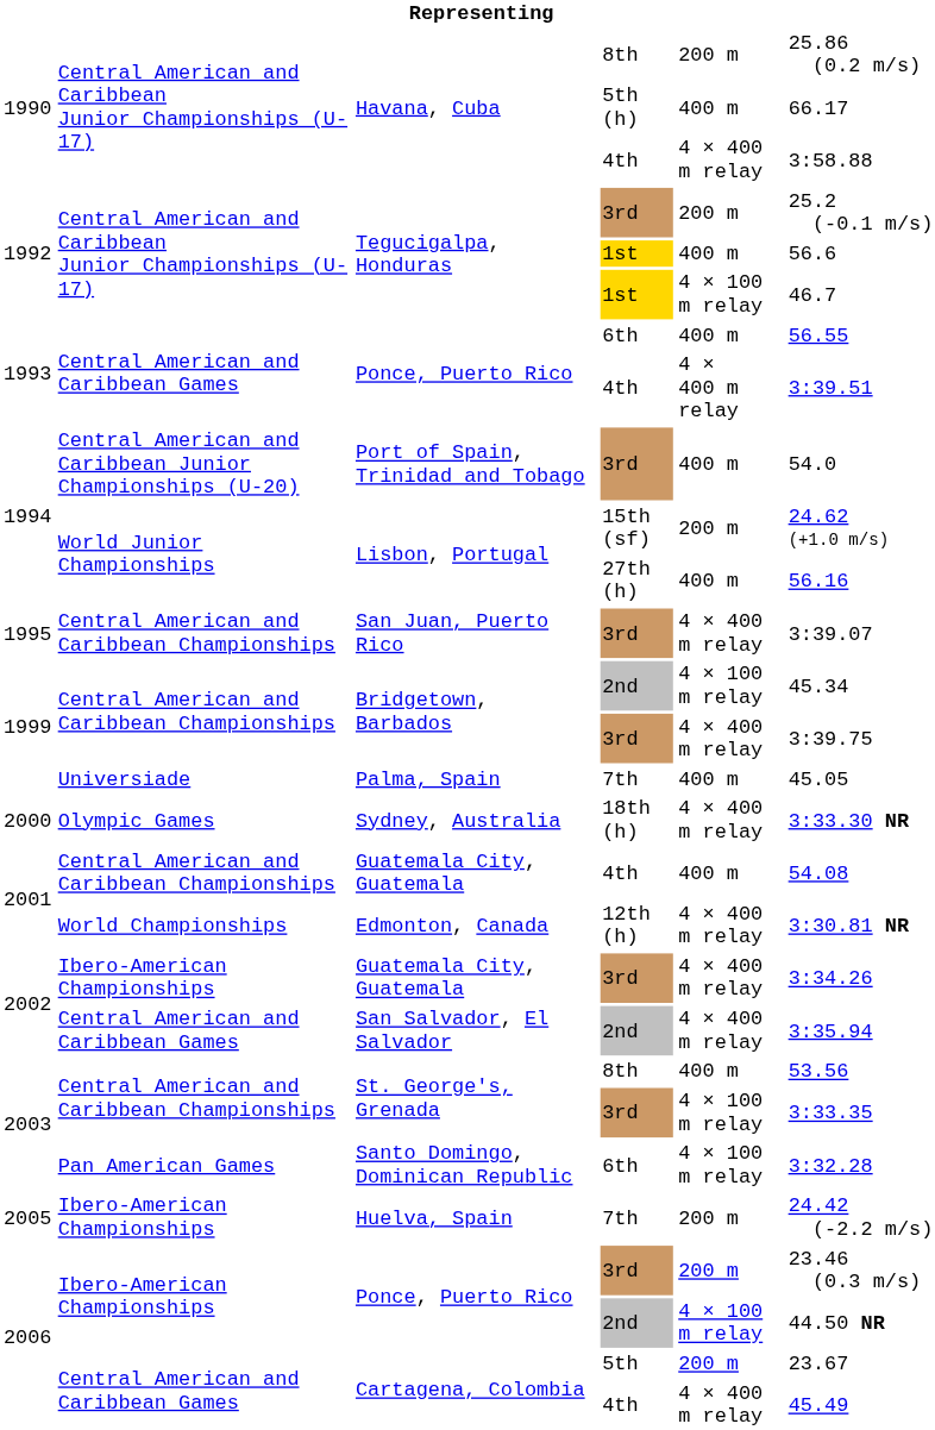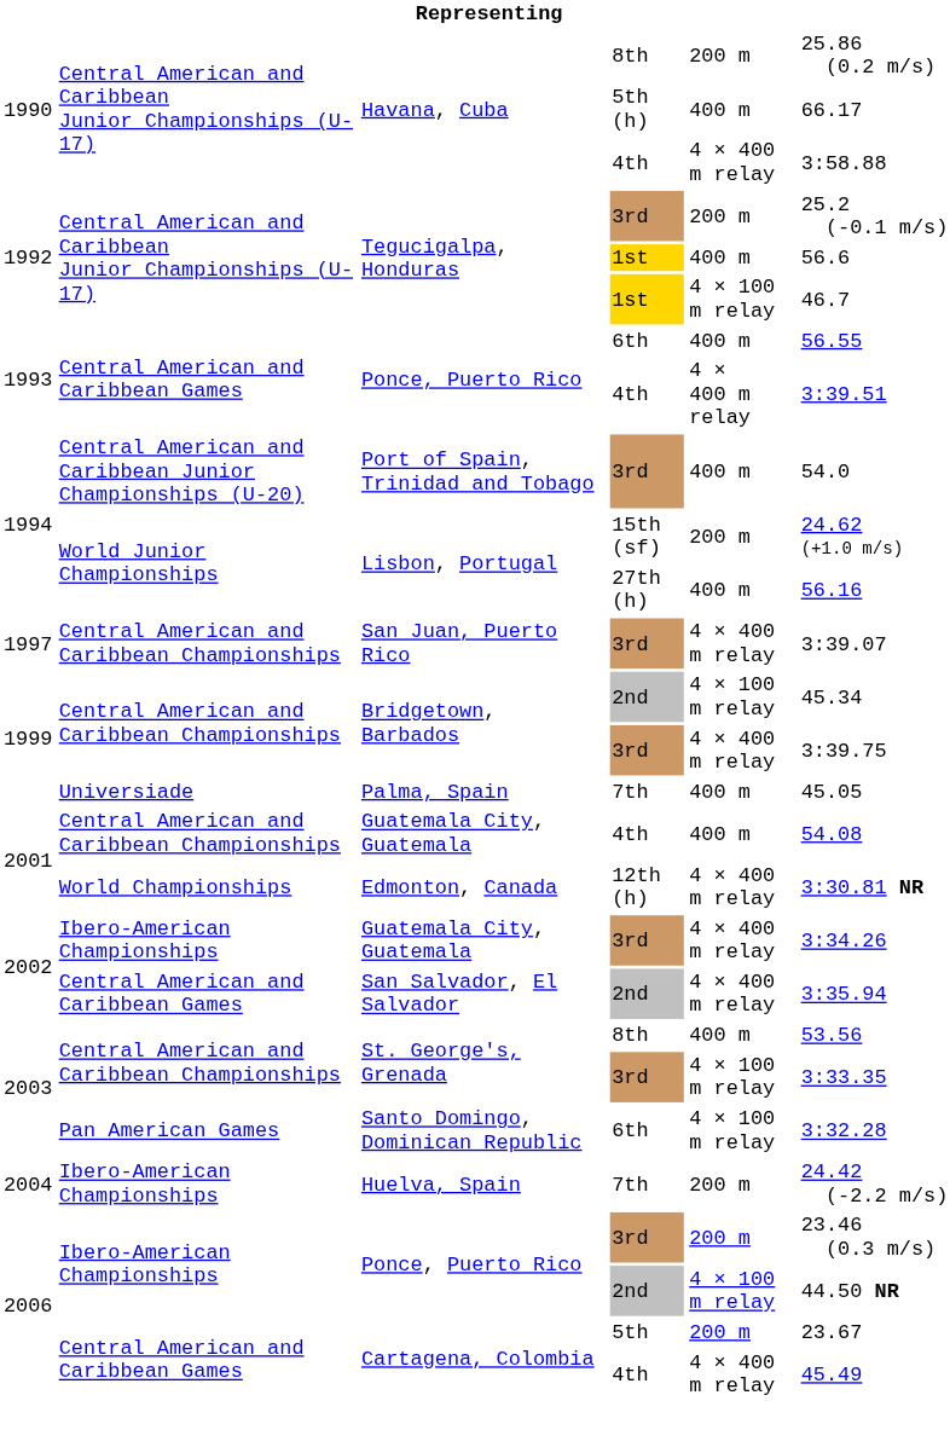San Juan, Puerto Rico | column 1: 1995 -> 1997
- row: 2000 | Olympic Games | Sydney, Australia | 18th (h) | 4 × 400 m relay | 3:33.30 NR
Huelva, Spain | column 1: 2005 -> 2004
